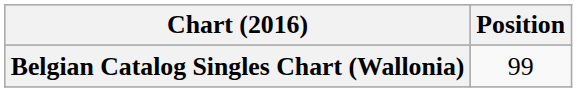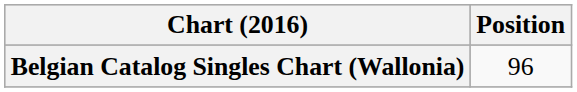Belgian Catalog Singles Chart (Wallonia) | Position: 99 -> 96
